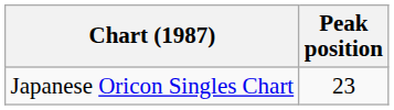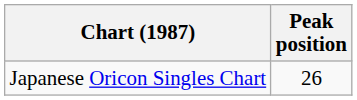Japanese Oricon Singles Chart | Peak position: 23 -> 26
